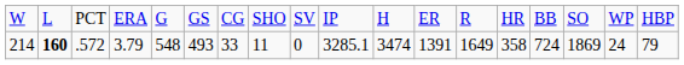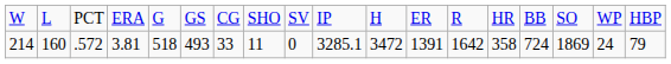214 | column 2: bold -> normal
214 | column 4: 3.79 -> 3.81
214 | column 5: 548 -> 518
214 | column 11: 3474 -> 3472
214 | column 13: 1649 -> 1642
